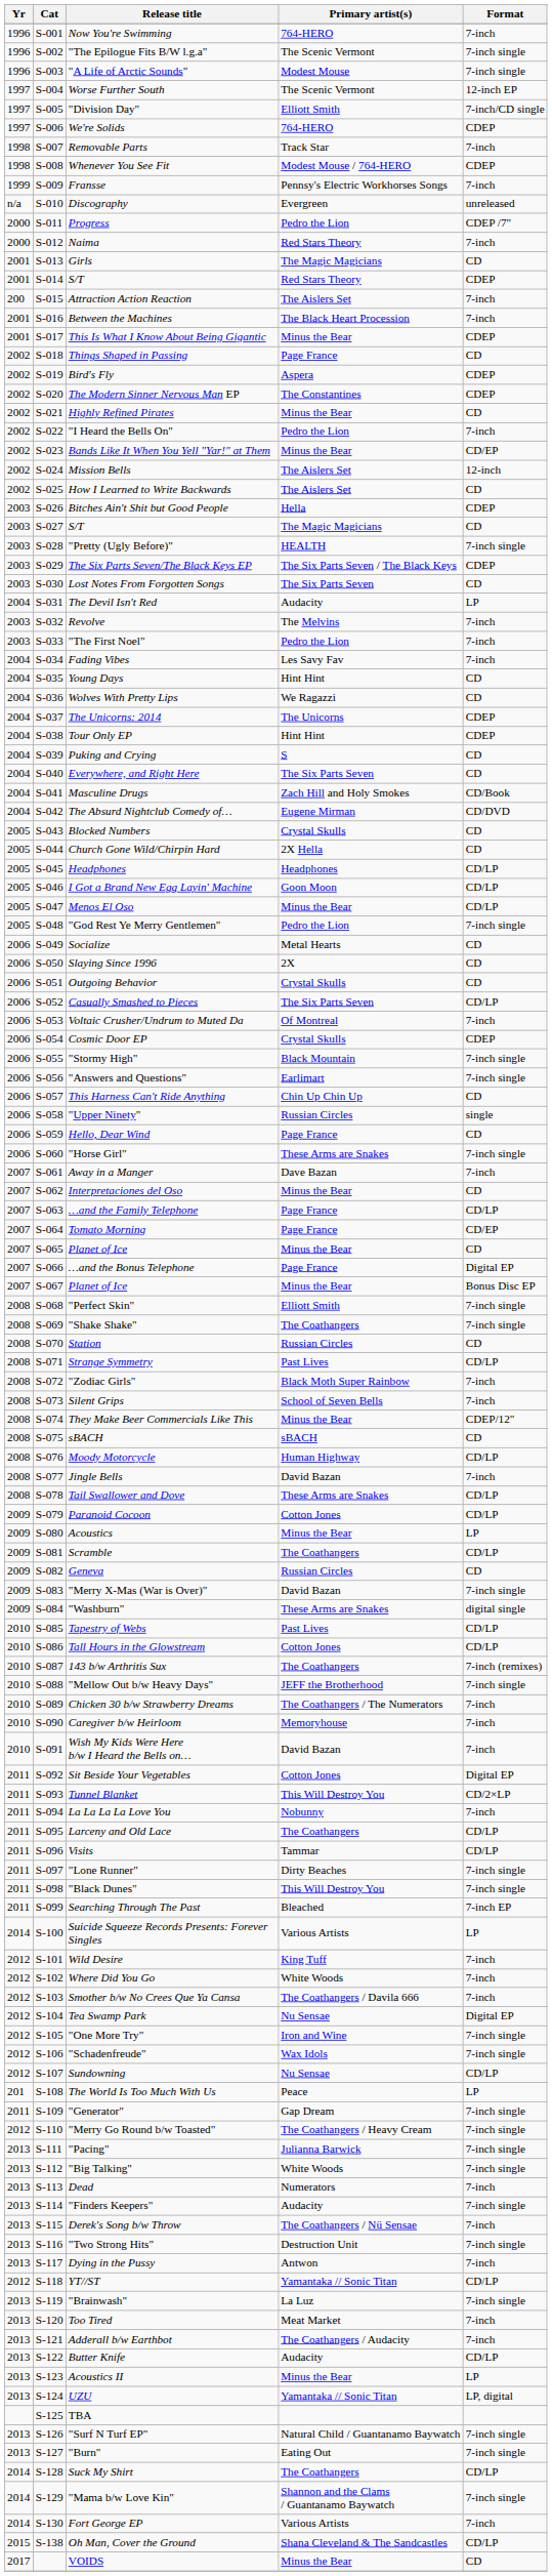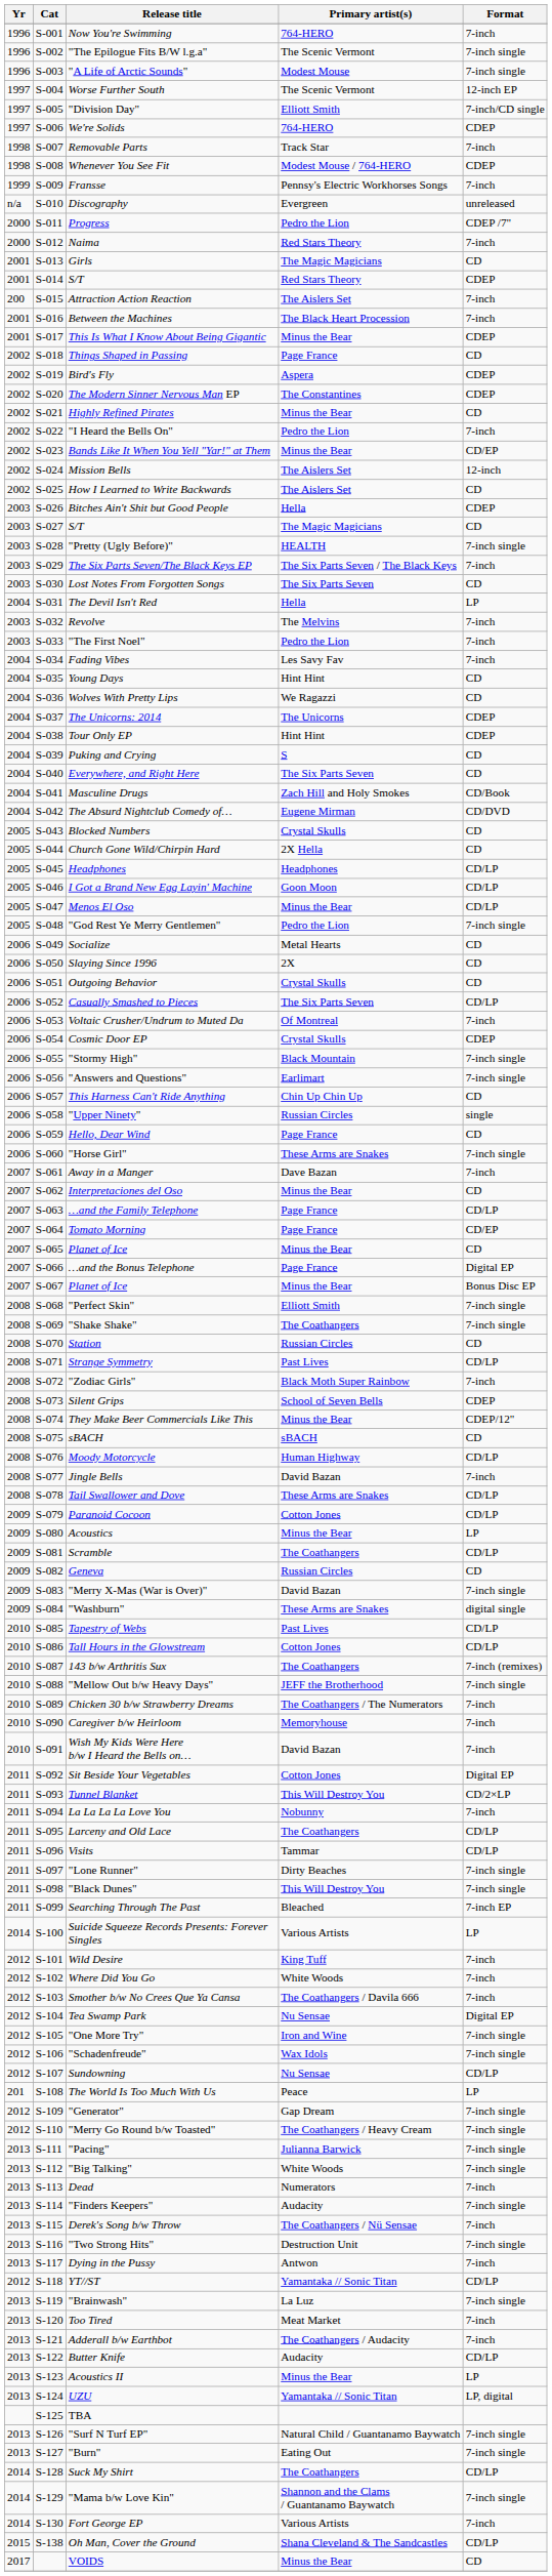The Six Parts Seven/The Black Keys EP | Format: CDEP -> 7-inch
The Devil Isn't Red | Primary artist(s): Audacity -> Hella
Silent Grips | Format: 7-inch -> CDEP
"Generator" | Yr: 2011 -> 2012
